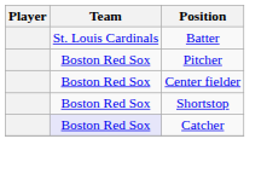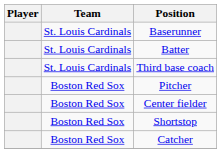+ row: St. Louis Cardinals | Baserunner
+ row: St. Louis Cardinals | Third base coach
Catcher | Team: lavender background -> no background
